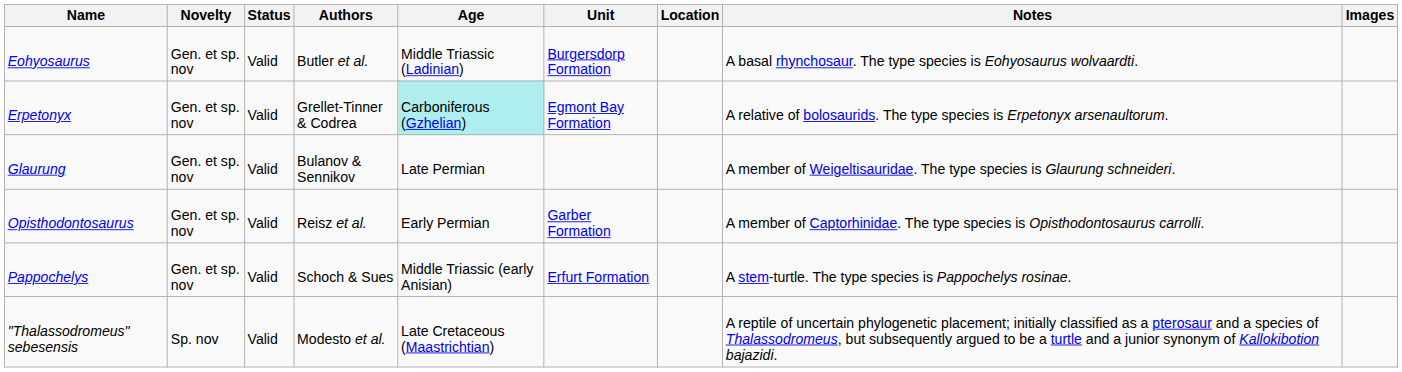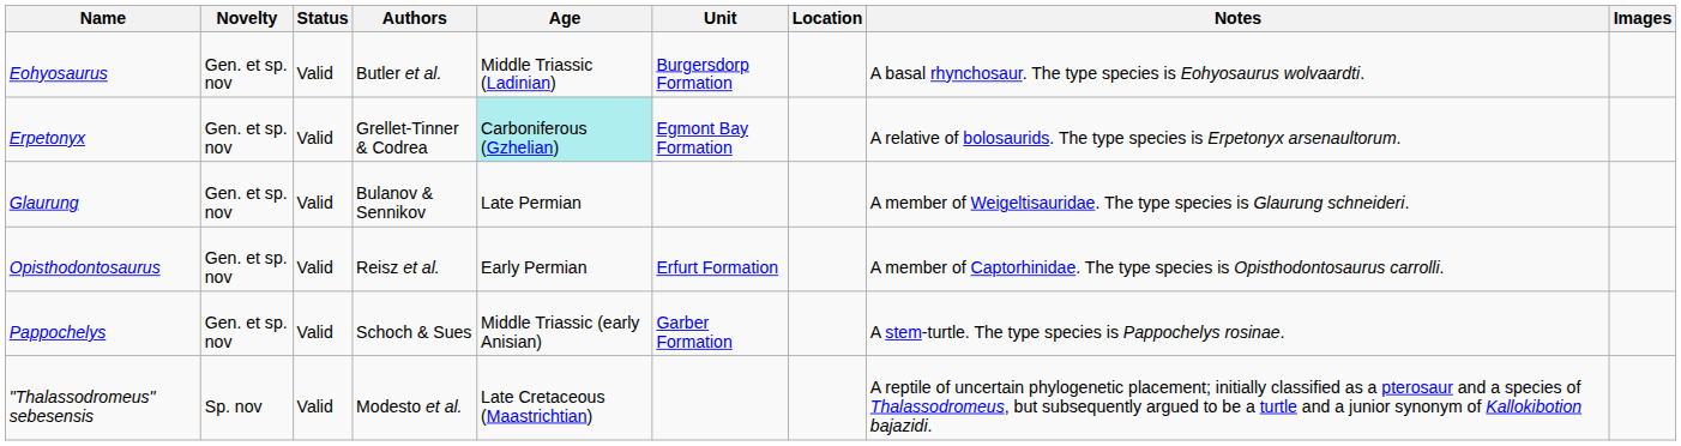Opisthodontosaurus | Unit: Garber Formation -> Erfurt Formation
Pappochelys | Unit: Erfurt Formation -> Garber Formation
